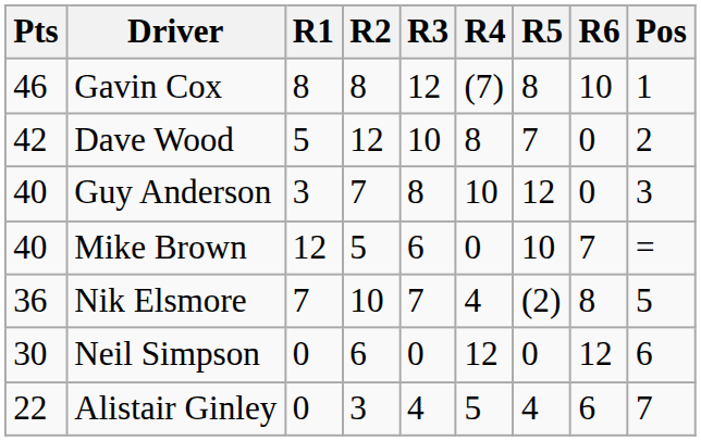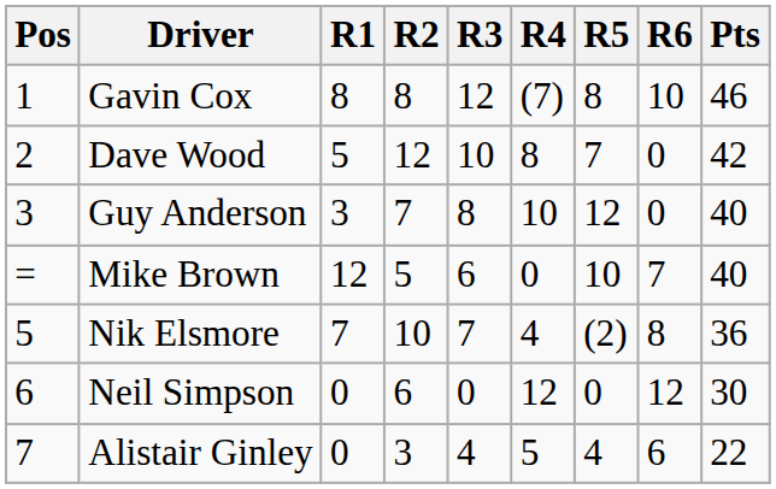columns swapped: Pos <-> Pts
